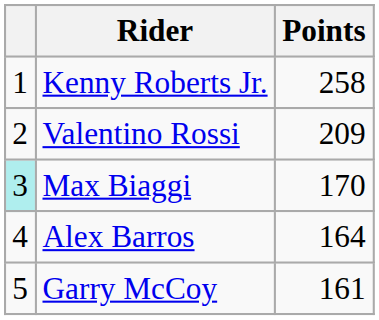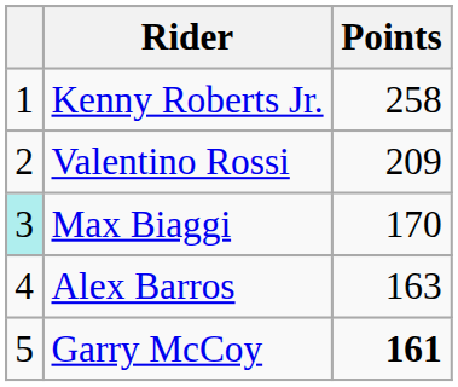Alex Barros | Points: 164 -> 163
Garry McCoy | Points: normal -> bold
